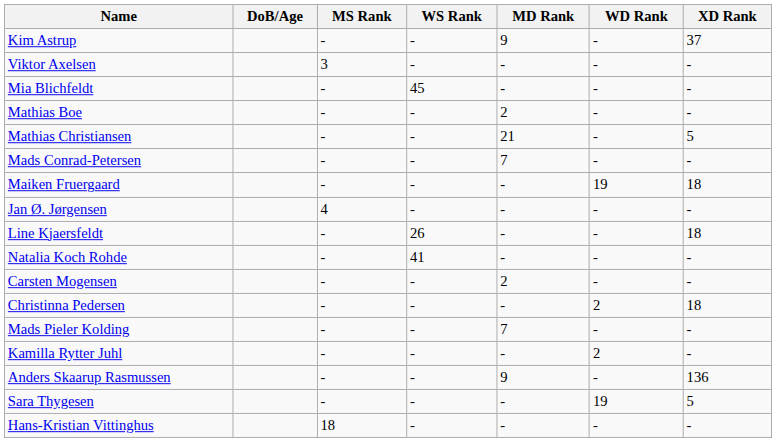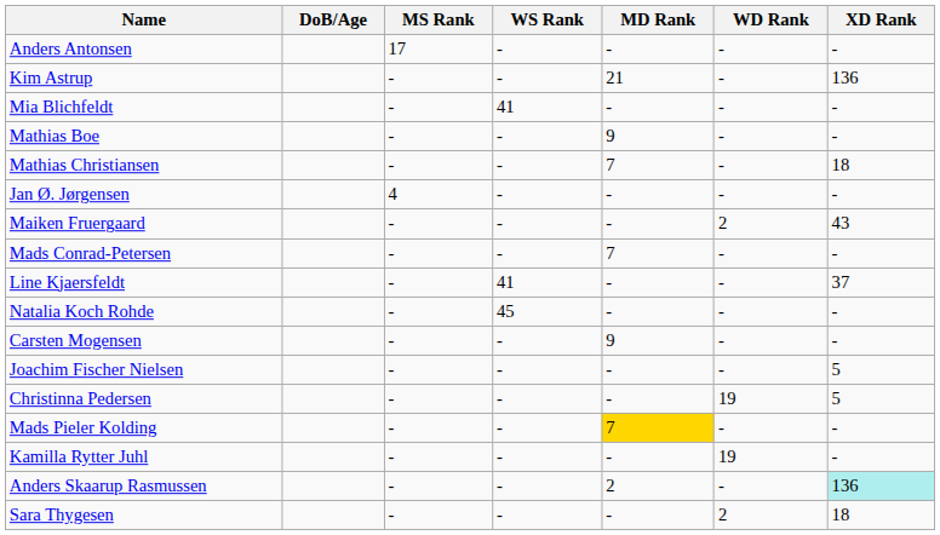+ row: Anders Antonsen | 17 | - | - | - | -
Kim Astrup | MD Rank: 9 -> 21
Kim Astrup | XD Rank: 37 -> 136
- row: Viktor Axelsen | 3 | - | - | - | -
Mia Blichfeldt | WS Rank: 45 -> 41
Mathias Boe | MD Rank: 2 -> 9
Mathias Christiansen | MD Rank: 21 -> 7
Mathias Christiansen | XD Rank: 5 -> 18
rows swapped: Mads Conrad-Petersen <-> Jan Ø. Jørgensen
Maiken Fruergaard | WD Rank: 19 -> 2
Maiken Fruergaard | XD Rank: 18 -> 43
Line Kjaersfeldt | WS Rank: 26 -> 41
Line Kjaersfeldt | XD Rank: 18 -> 37
Natalia Koch Rohde | WS Rank: 41 -> 45
Carsten Mogensen | MD Rank: 2 -> 9
+ row: Joachim Fischer Nielsen | - | - | - | - | 5
Christinna Pedersen | WD Rank: 2 -> 19
Christinna Pedersen | XD Rank: 18 -> 5
Mads Pieler Kolding | MD Rank: no background -> gold background
Kamilla Rytter Juhl | WD Rank: 2 -> 19
Anders Skaarup Rasmussen | MD Rank: 9 -> 2
Anders Skaarup Rasmussen | XD Rank: no background -> paleturquoise background
Sara Thygesen | WD Rank: 19 -> 2
Sara Thygesen | XD Rank: 5 -> 18
- row: Hans-Kristian Vittinghus | 18 | - | - | - | -
